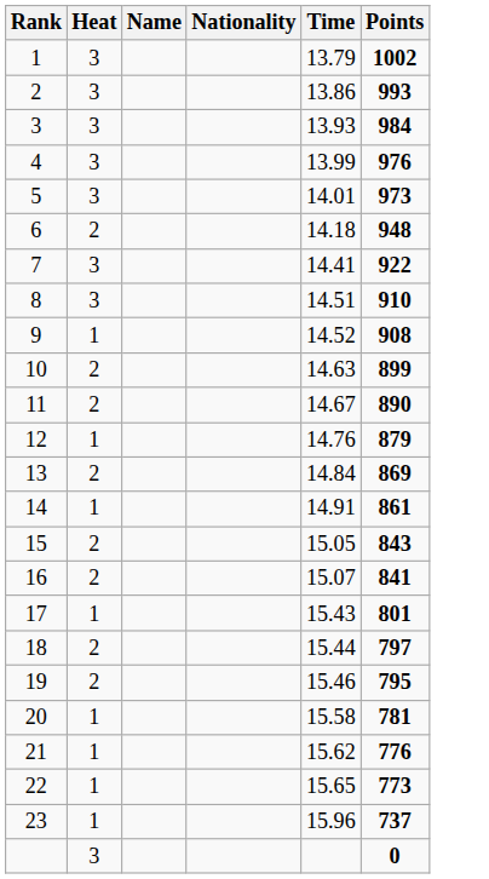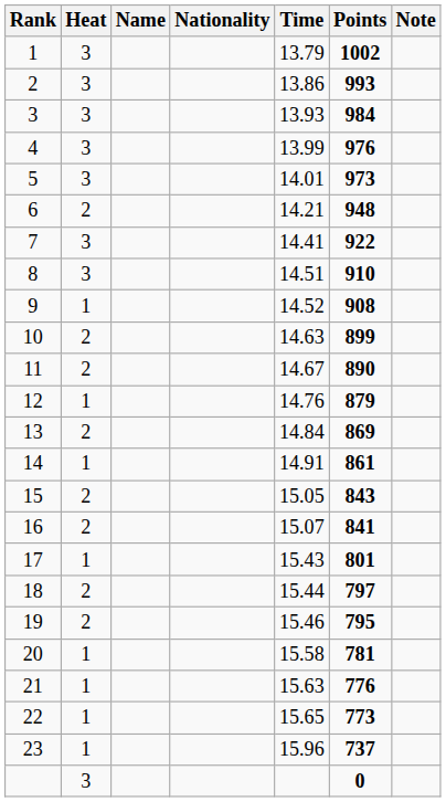+ column: Note
6 | Time: 14.18 -> 14.21
21 | Time: 15.62 -> 15.63
